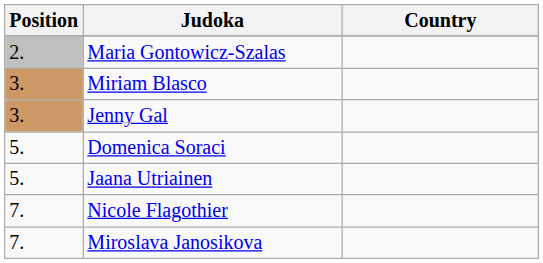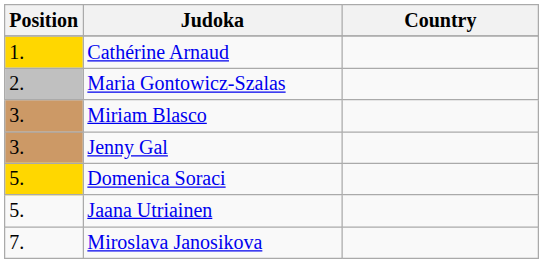+ row: 1. | Cathérine Arnaud
Domenica Soraci | Position: no background -> gold background
- row: 7. | Nicole Flagothier
